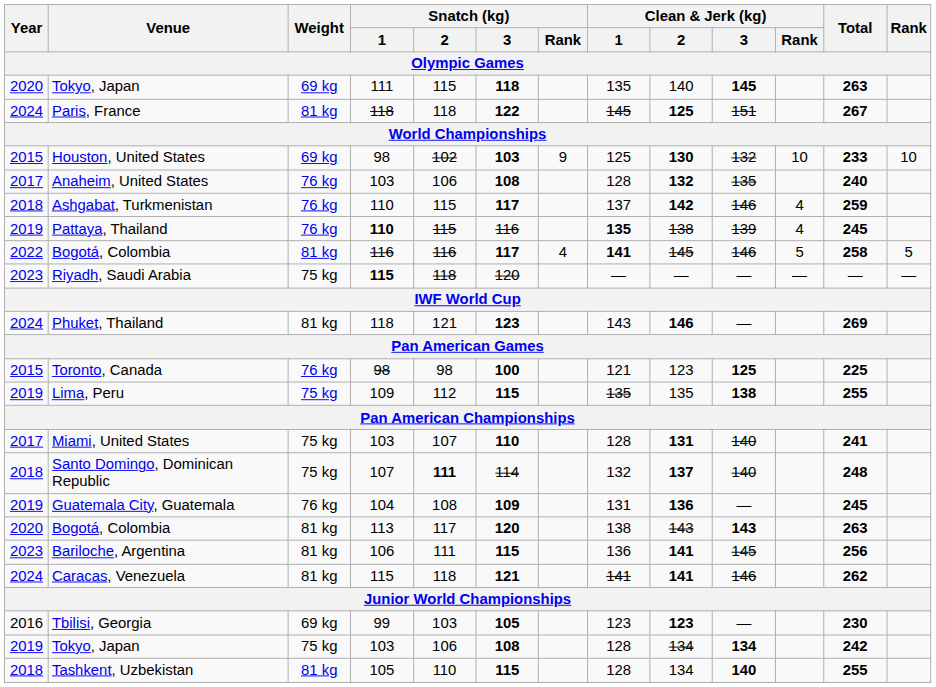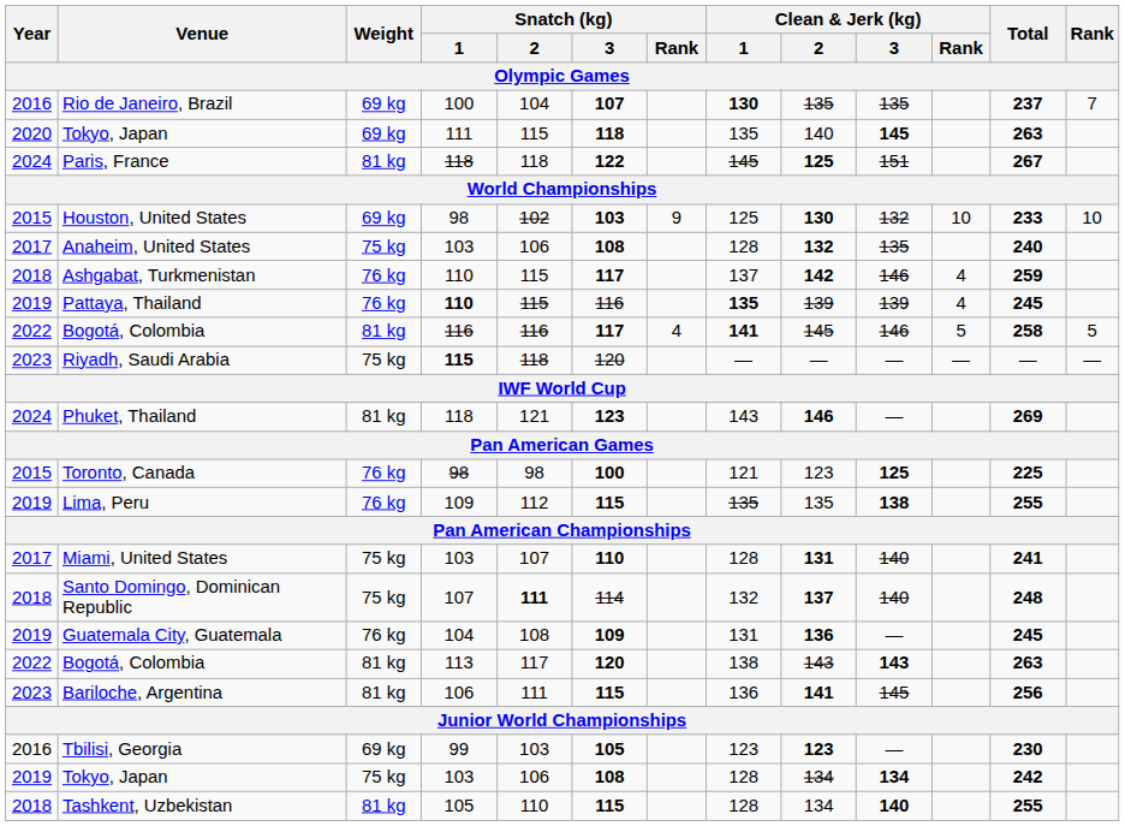+ row: 2016 | Rio de Janeiro, Brazil | 69 kg | 100 | 104 | 107 | 130 | 135 | 135 | 237 | 7
Anaheim, United States | Weight: 76 kg -> 75 kg
Pattaya, Thailand | Clean & Jerk (kg) / 2: 138 -> 139
Lima, Peru | Weight: 75 kg -> 76 kg
Bogotá, Colombia / 113 | Year: 2020 -> 2022
- row: 2024 | Caracas, Venezuela | 81 kg | 115 | 118 | 121 | 141 | 141 | 146 | 262
